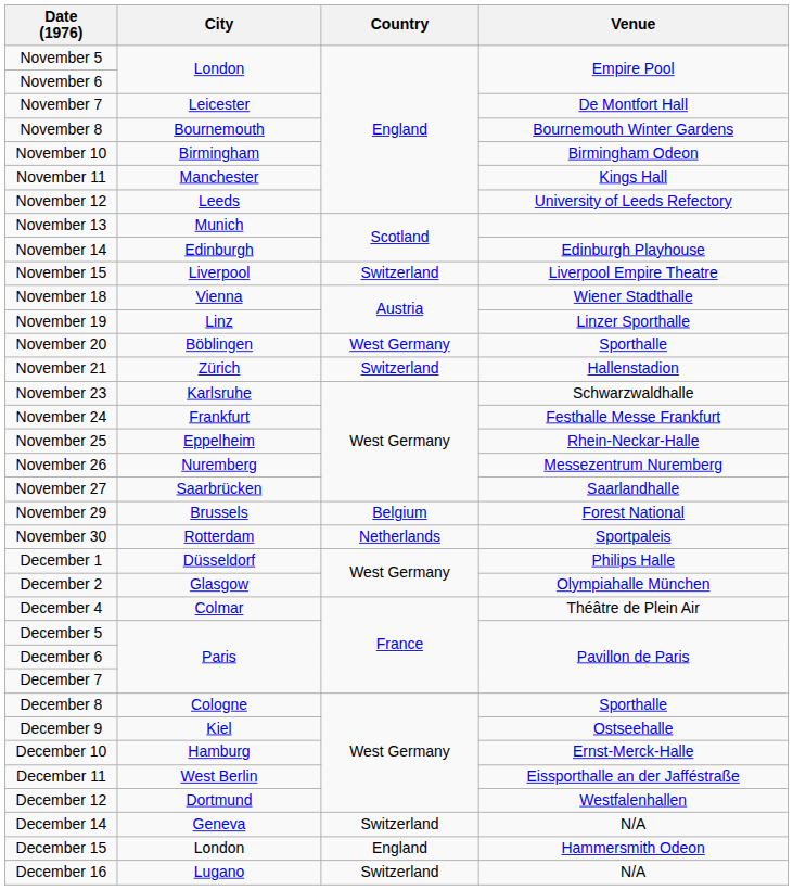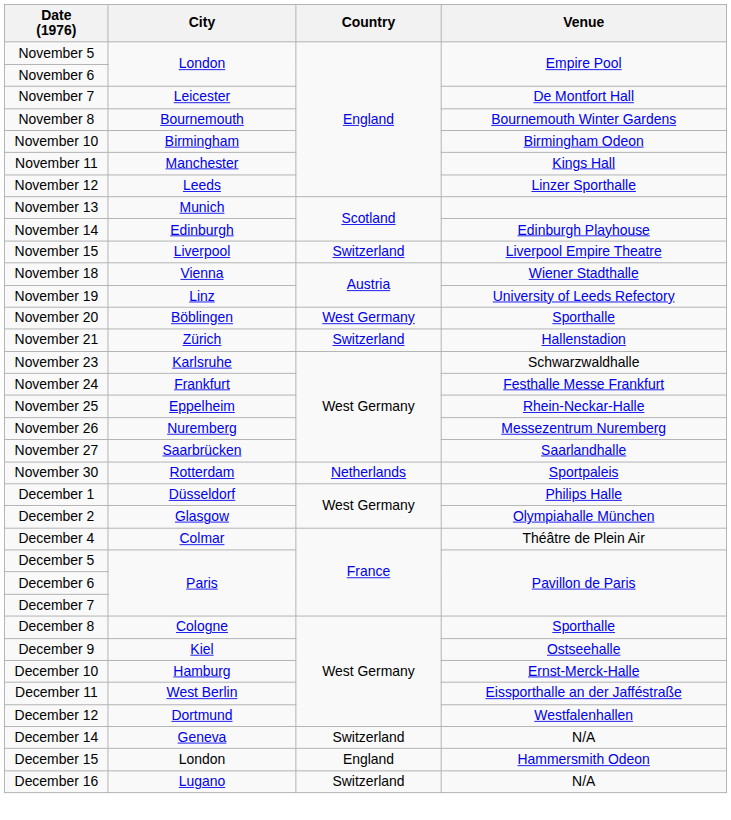November 12 | Venue: University of Leeds Refectory -> Linzer Sporthalle
November 19 | Venue: Linzer Sporthalle -> University of Leeds Refectory
- row: November 29 | Brussels | Belgium | Forest National
